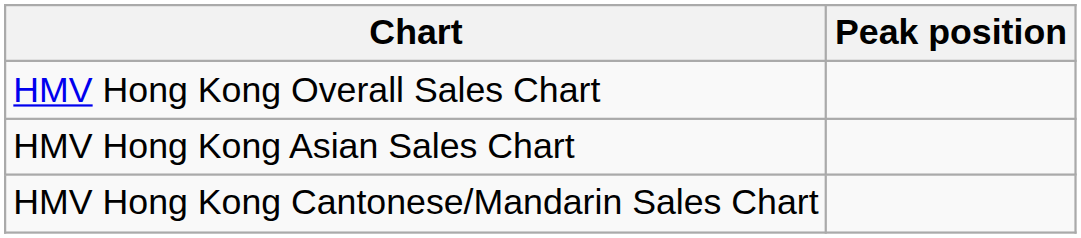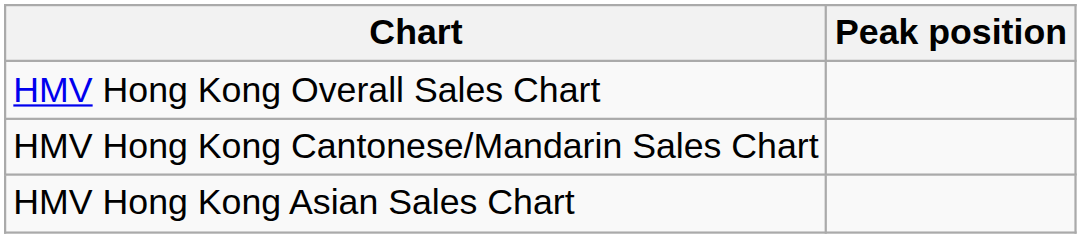rows swapped: HMV Hong Kong Asian Sales Chart <-> HMV Hong Kong Cantonese/Mandarin Sales Chart
